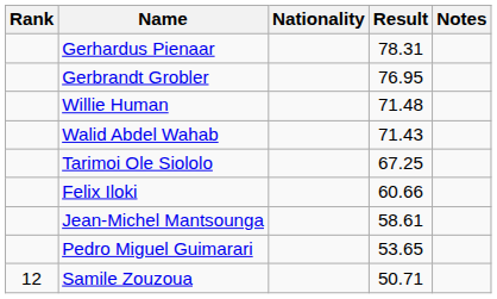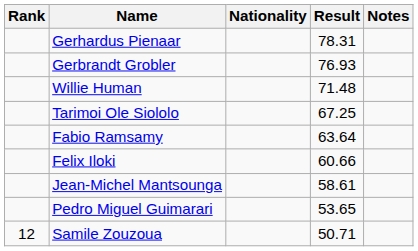Gerbrandt Grobler | Result: 76.95 -> 76.93
- row: Walid Abdel Wahab | 71.43
+ row: Fabio Ramsamy | 63.64
